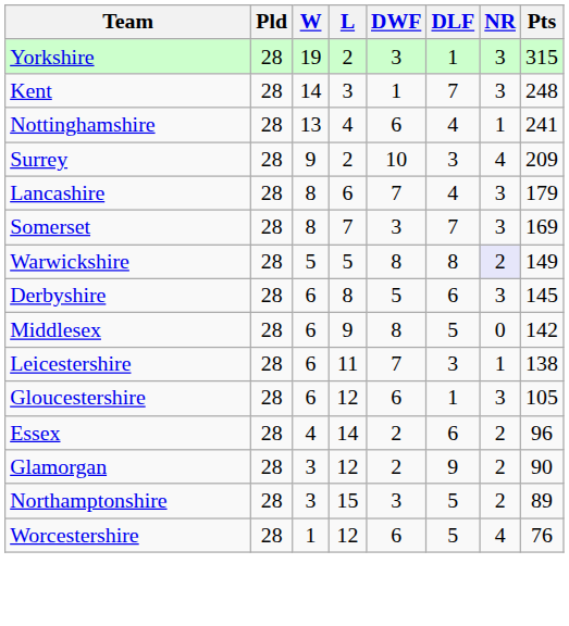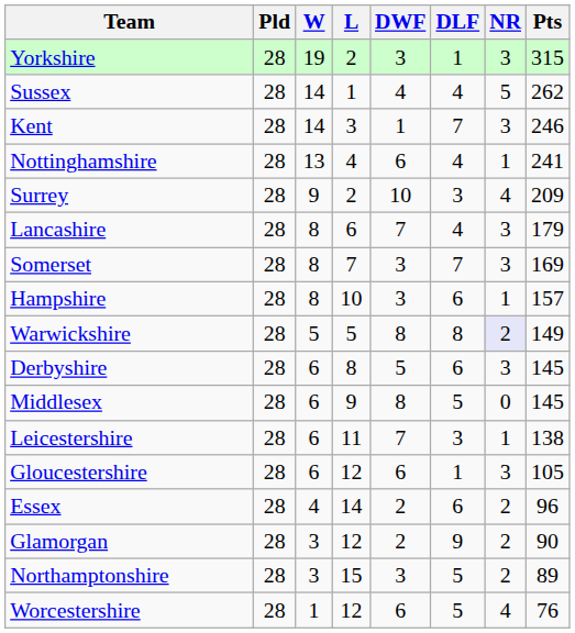+ row: Sussex | 28 | 14 | 1 | 4 | 4 | 5 | 262
Kent | Pts: 248 -> 246
+ row: Hampshire | 28 | 8 | 10 | 3 | 6 | 1 | 157
Middlesex | Pts: 142 -> 145
